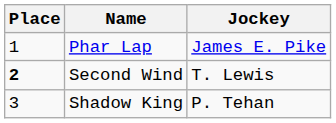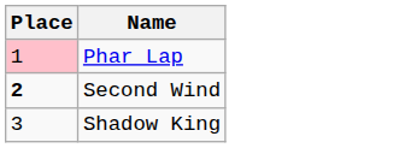- column: Jockey | James E. Pike | T. Lewis | P. Tehan
Phar Lap | Place: no background -> pink background
